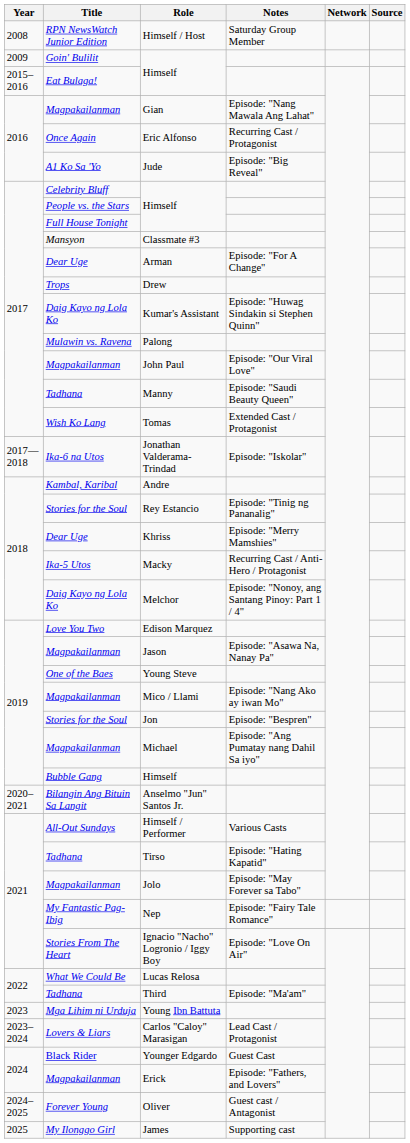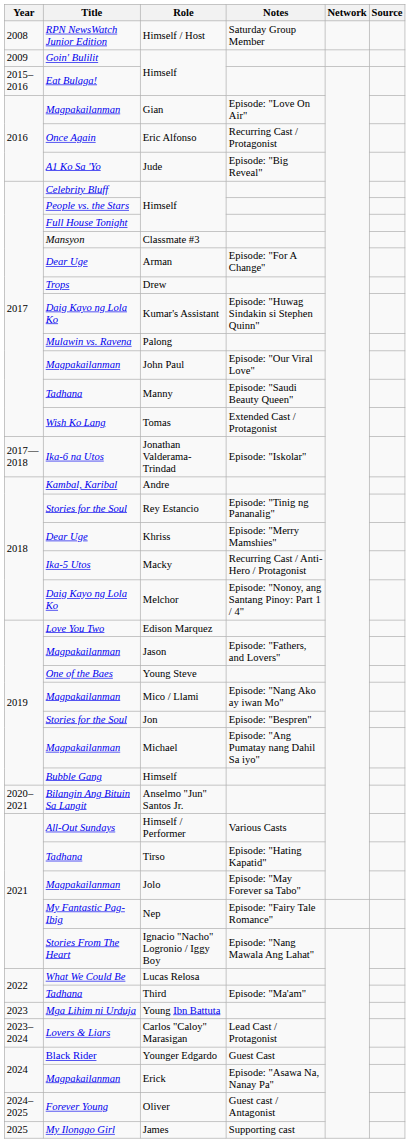Gian | Notes: Episode: "Nang Mawala Ang Lahat" -> Episode: "Love On Air"
Jason | Notes: Episode: "Asawa Na, Nanay Pa" -> Episode: "Fathers, and Lovers"
Ignacio "Nacho" Logronio / Iggy Boy | Notes: Episode: "Love On Air" -> Episode: "Nang Mawala Ang Lahat"
Erick | Notes: Episode: "Fathers, and Lovers" -> Episode: "Asawa Na, Nanay Pa"
